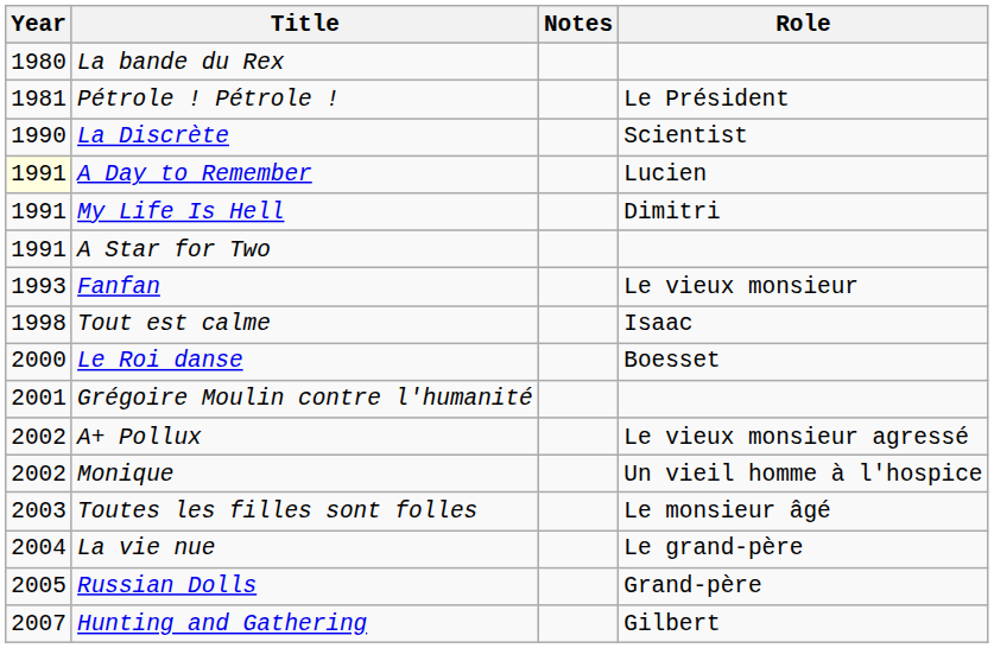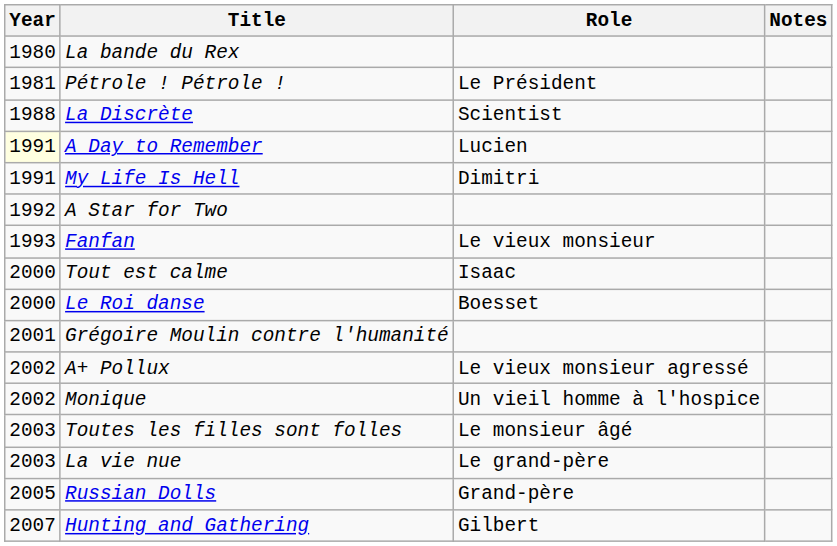columns swapped: Role <-> Notes
La Discrète | Year: 1990 -> 1988
A Star for Two | Year: 1991 -> 1992
Tout est calme | Year: 1998 -> 2000
La vie nue | Year: 2004 -> 2003
